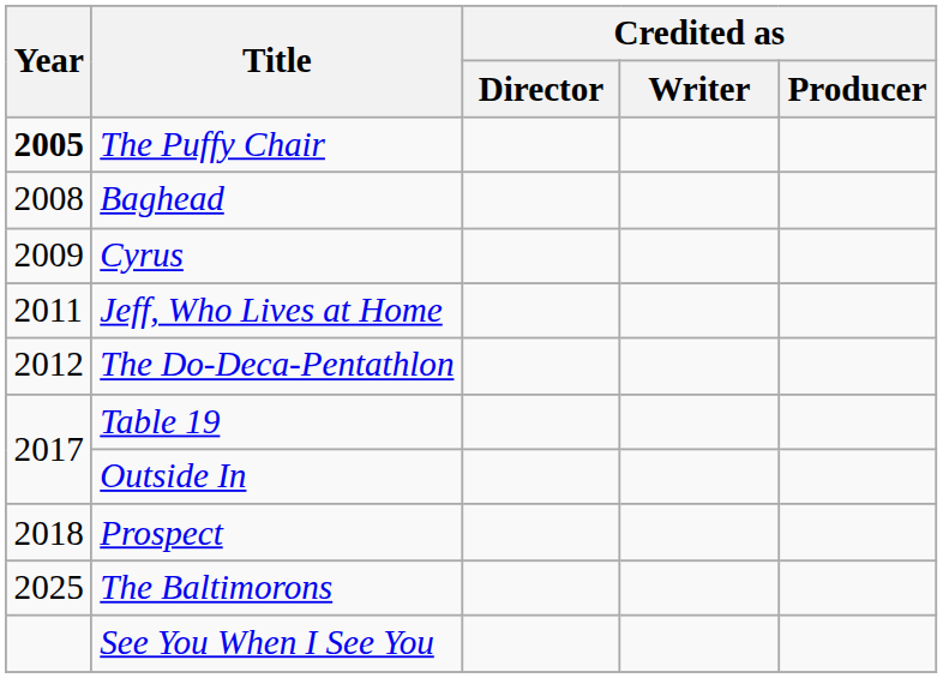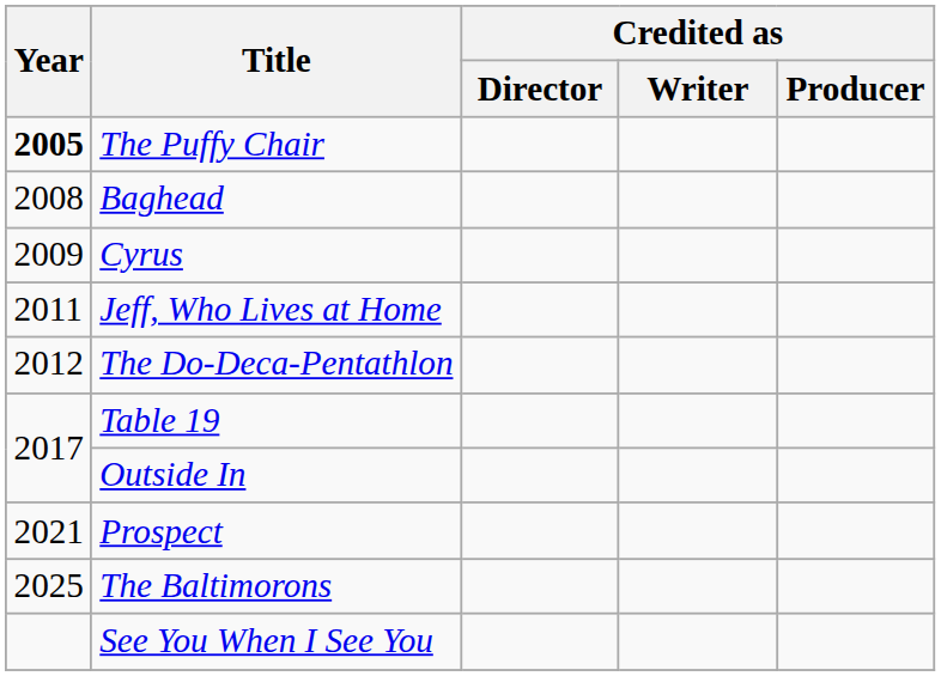Prospect | Year: 2018 -> 2021
